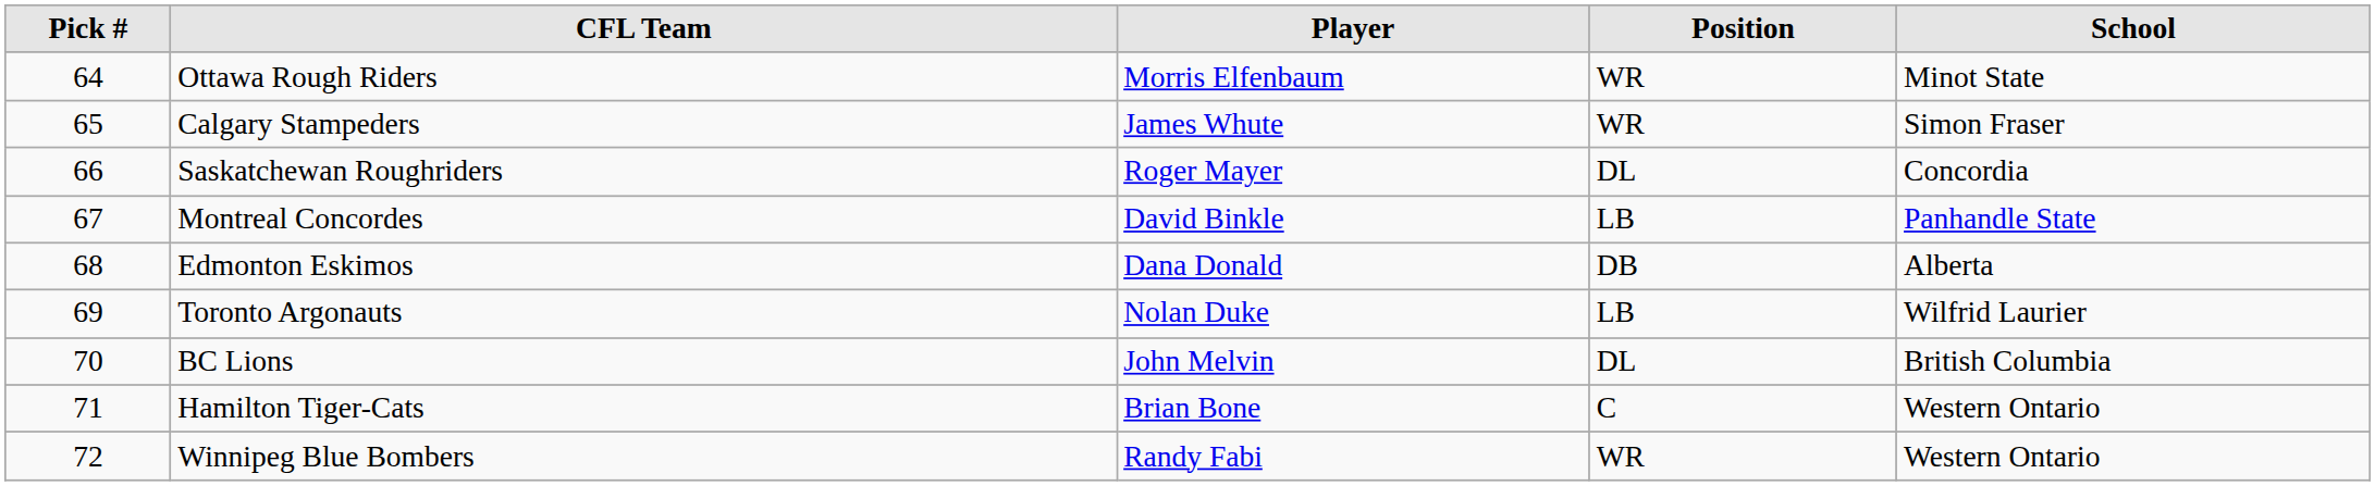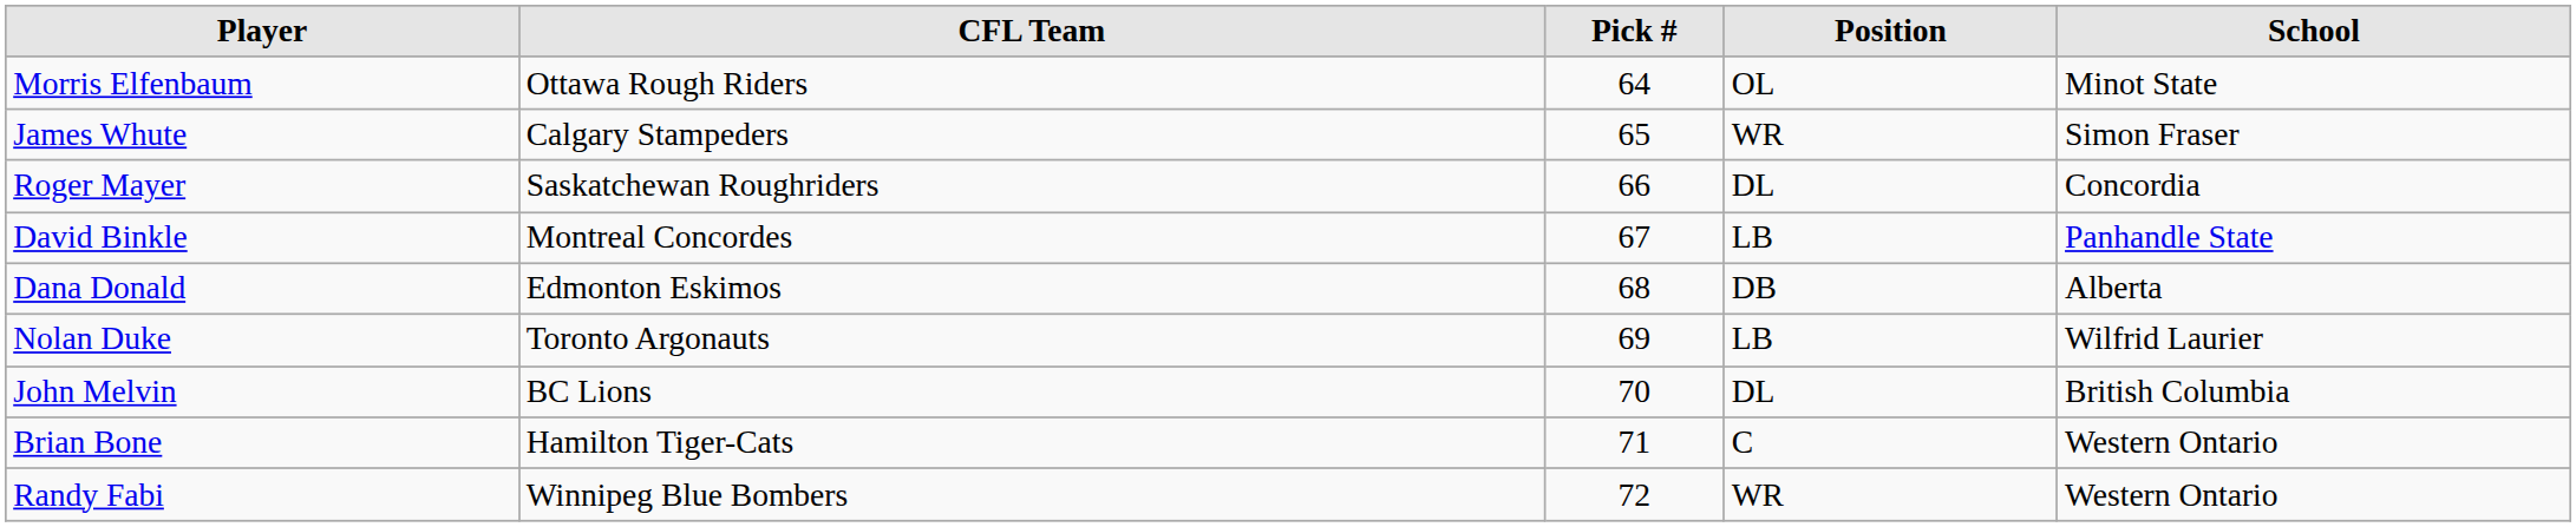columns swapped: Pick # <-> Player
Ottawa Rough Riders | Position: WR -> OL
